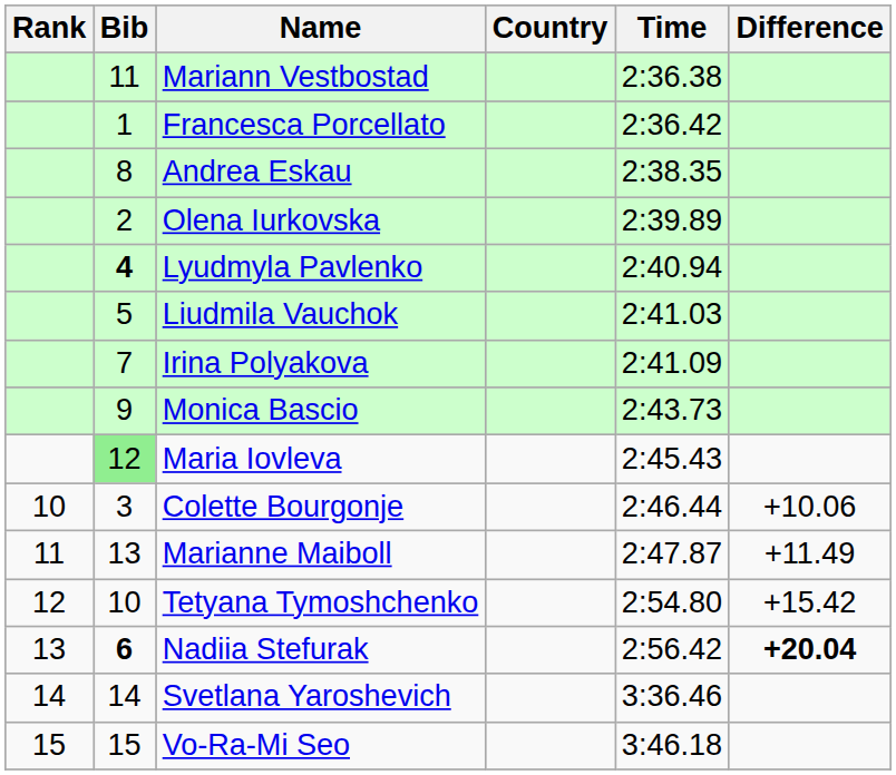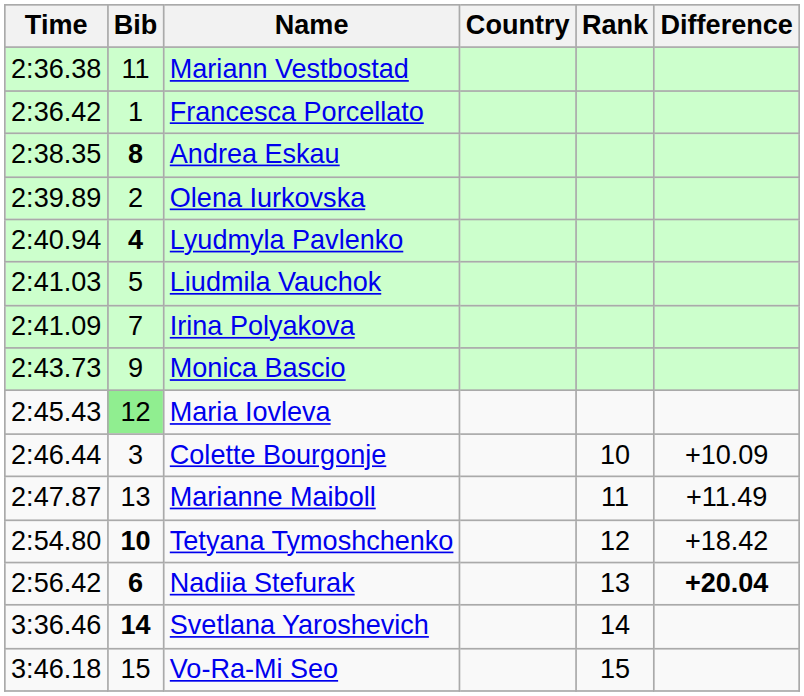columns swapped: Rank <-> Time
Andrea Eskau | Bib: normal -> bold
Colette Bourgonje | Difference: +10.06 -> +10.09
Tetyana Tymoshchenko | Bib: normal -> bold
Tetyana Tymoshchenko | Difference: +15.42 -> +18.42
Svetlana Yaroshevich | Bib: normal -> bold
